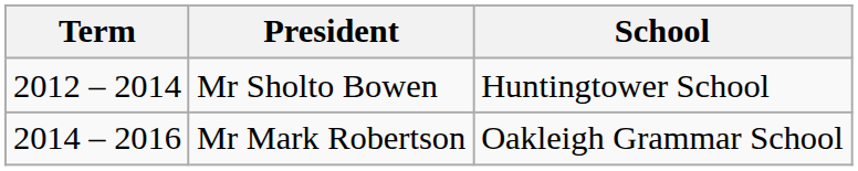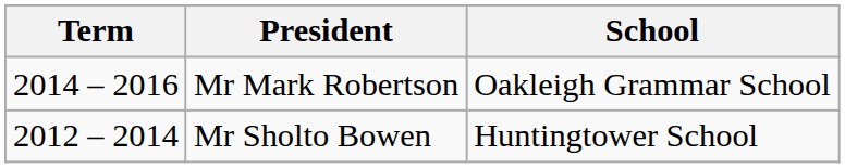rows swapped: Mr Sholto Bowen <-> Mr Mark Robertson
